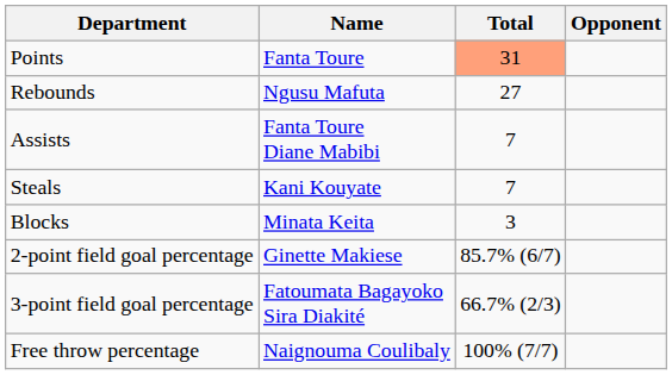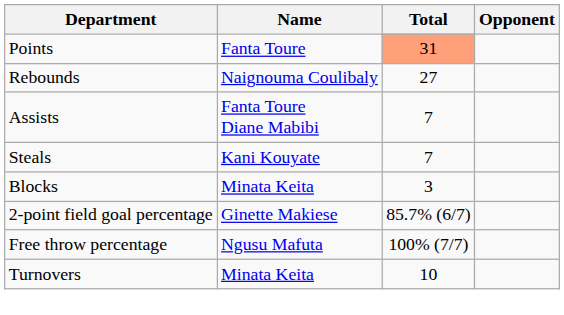Rebounds | Name: Ngusu Mafuta -> Naignouma Coulibaly
- row: 3-point field goal percentage | Fatoumata Bagayoko Sira Diakité | 66.7% (2/3)
Free throw percentage | Name: Naignouma Coulibaly -> Ngusu Mafuta
+ row: Turnovers | Minata Keita | 10
